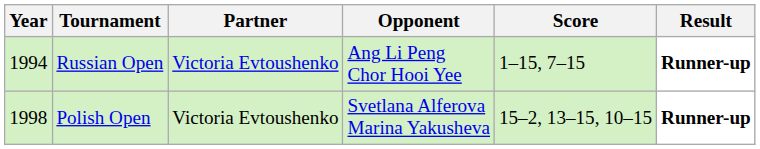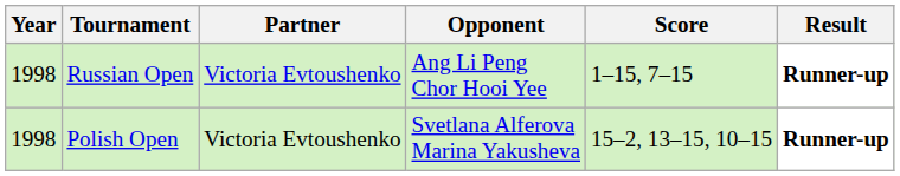Russian Open | Year: 1994 -> 1998
